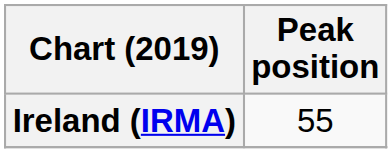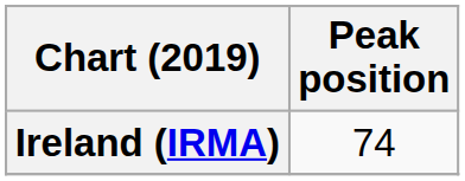Ireland (IRMA) | Peak position: 55 -> 74
